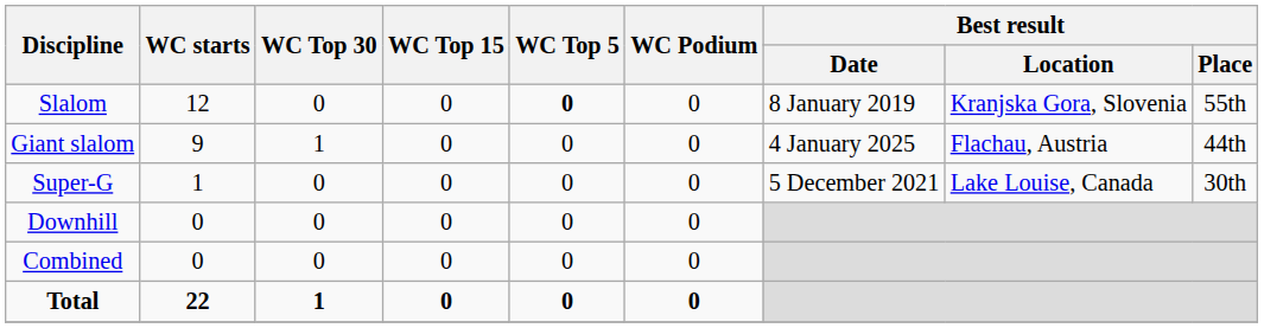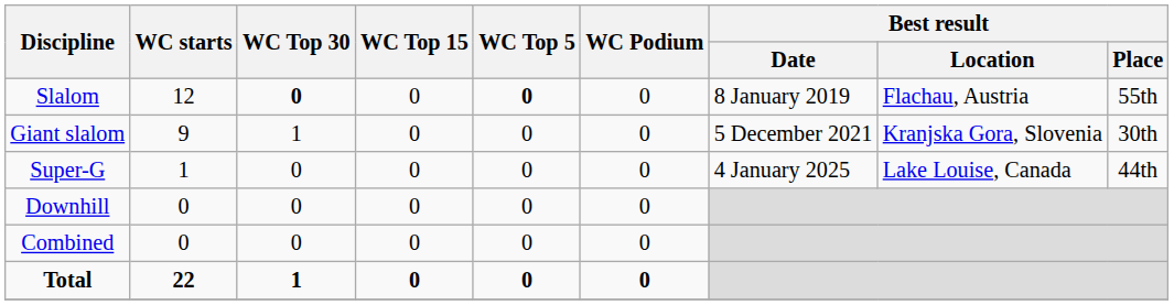Slalom | WC Top 30: normal -> bold
Slalom | Best result / Location: Kranjska Gora, Slovenia -> Flachau, Austria
Giant slalom | Best result / Date: 4 January 2025 -> 5 December 2021
Giant slalom | Best result / Location: Flachau, Austria -> Kranjska Gora, Slovenia
Giant slalom | Best result / Place: 44th -> 30th
Super-G | Best result / Date: 5 December 2021 -> 4 January 2025
Super-G | Best result / Place: 30th -> 44th
